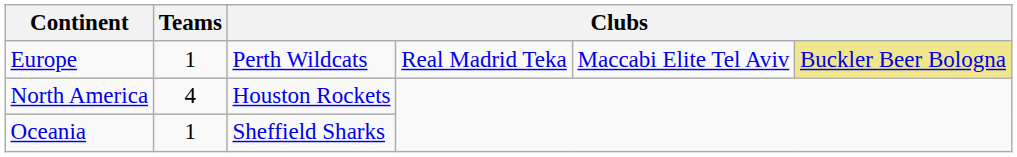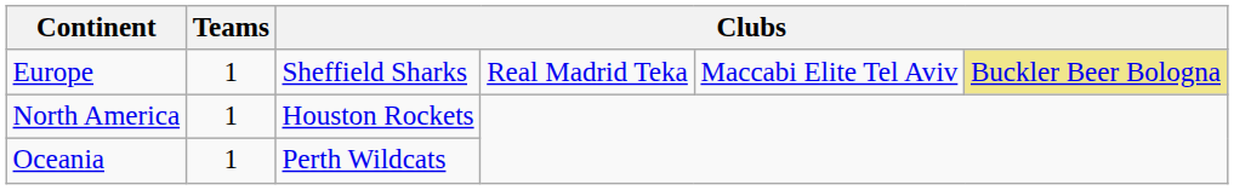Europe | column 3: Perth Wildcats -> Sheffield Sharks
North America | Teams: 4 -> 1
Oceania | column 3: Sheffield Sharks -> Perth Wildcats
